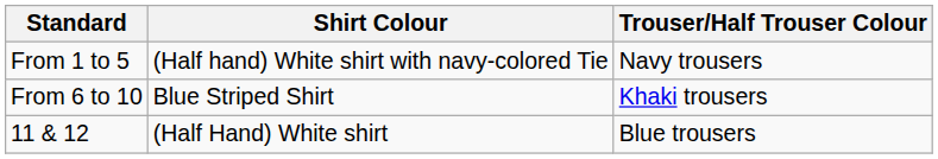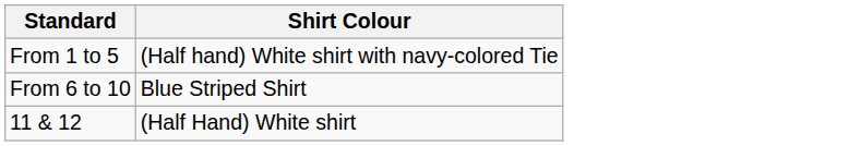- column: Trouser/Half Trouser Colour | Navy trousers | Khaki trousers | Blue trousers
